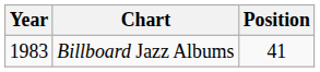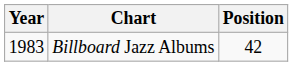Billboard Jazz Albums | Position: 41 -> 42
